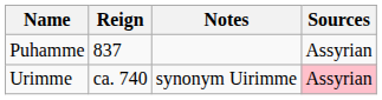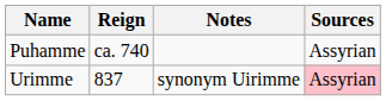Puhamme | Reign: 837 -> ca. 740
Urimme | Reign: ca. 740 -> 837
